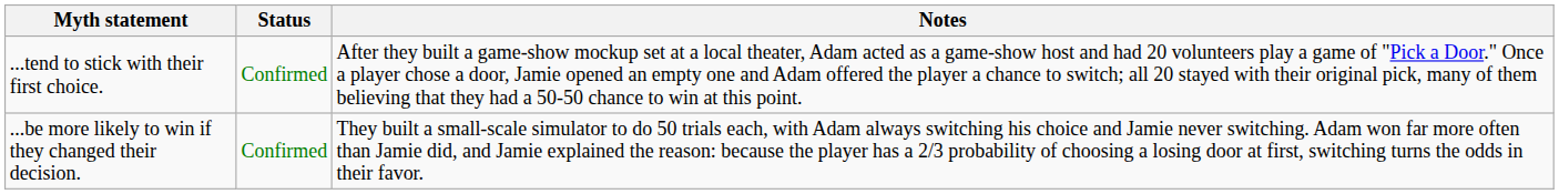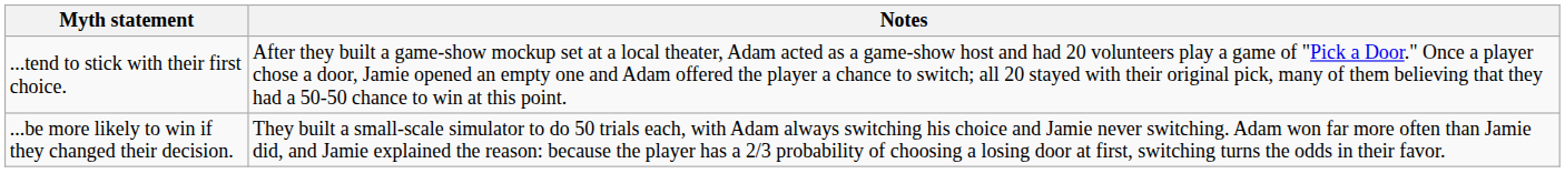- column: Status | Confirmed | Confirmed
